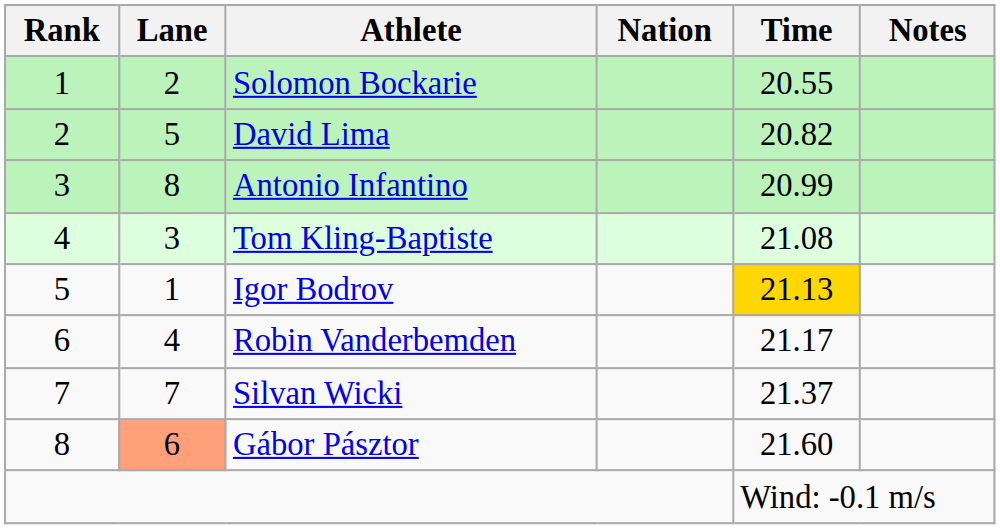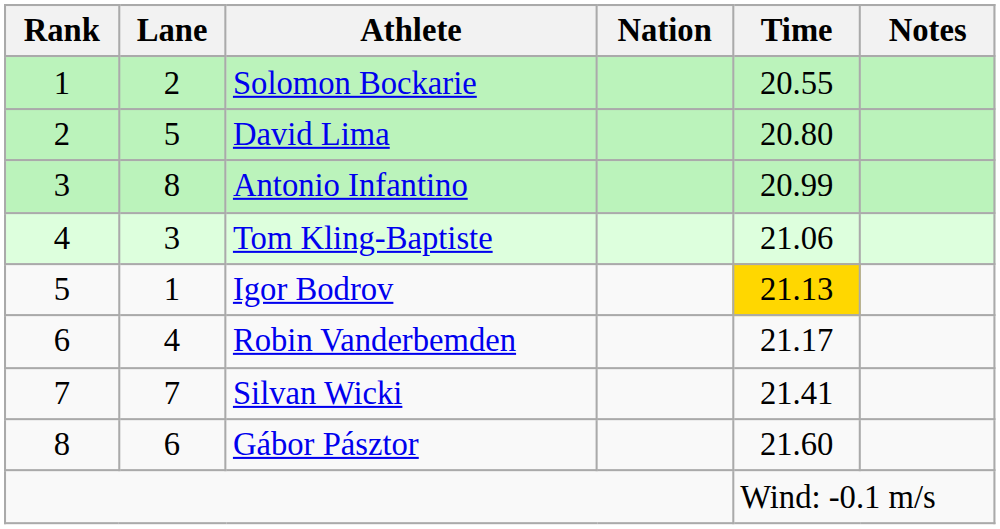David Lima | Time: 20.82 -> 20.80
Tom Kling-Baptiste | Time: 21.08 -> 21.06
Silvan Wicki | Time: 21.37 -> 21.41
Gábor Pásztor | Lane: lightsalmon background -> no background
